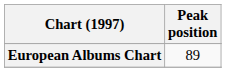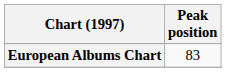European Albums Chart | Peak position: 89 -> 83
